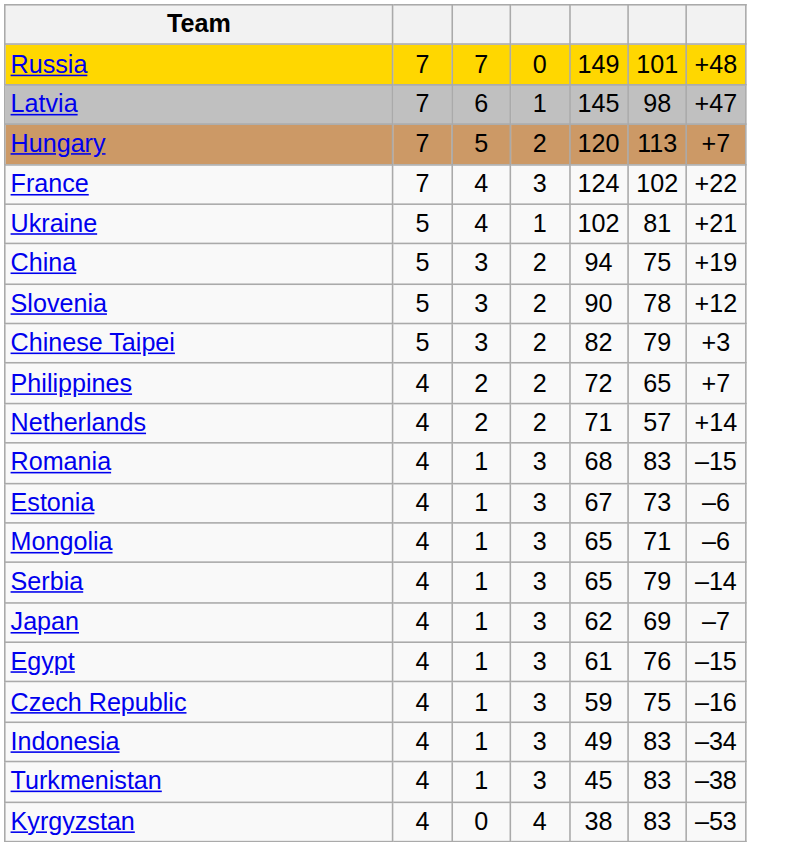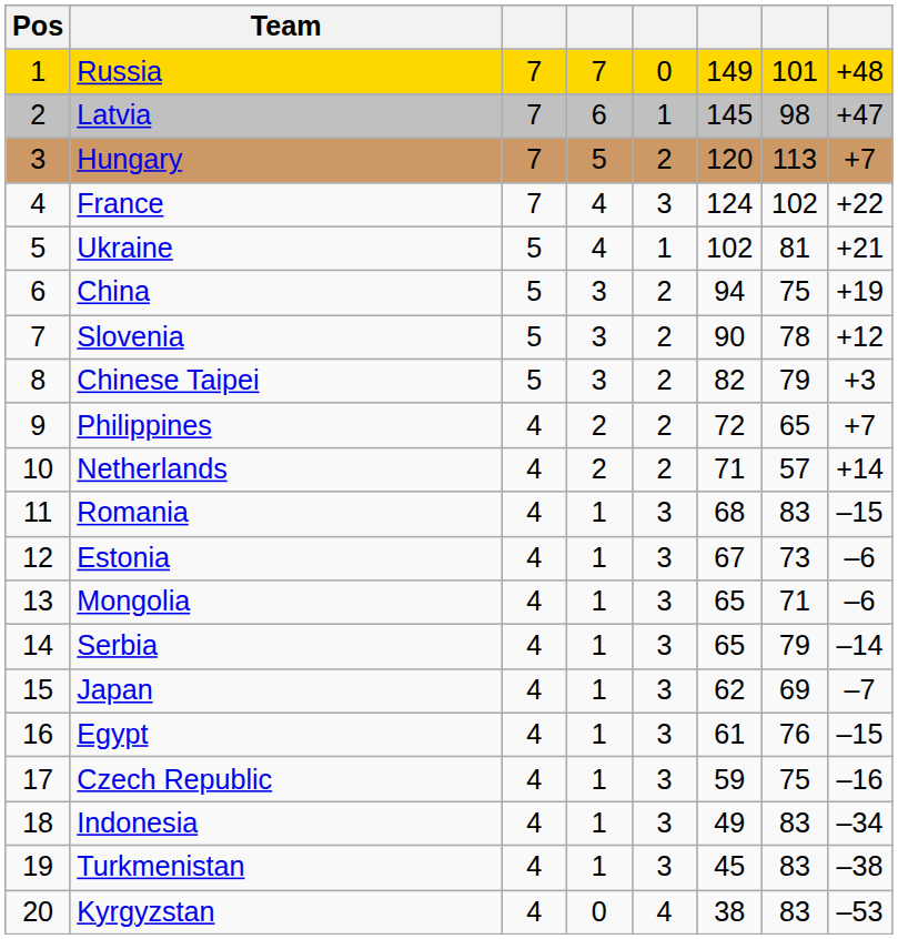+ column: Pos | 1 | 2 | 3 | 4 | 5 | 6 | 7 | 8 | 9 | 10 | 11 | 12 | 13 | 14 | 15 | 16 | 17 | 18 | 19 | 20
